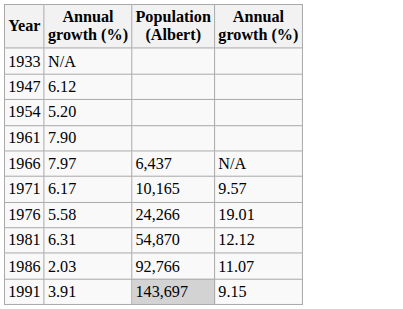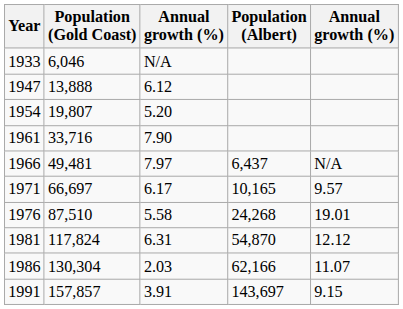+ column: Population (Gold Coast) | 6,046 | 13,888 | 19,807 | 33,716 | 49,481 | 66,697 | 87,510 | 117,824 | 130,304 | 157,857
1976 | Population (Albert): 24,266 -> 24,268
1986 | Population (Albert): 92,766 -> 62,166
1991 | Population (Albert): lightgrey background -> no background
